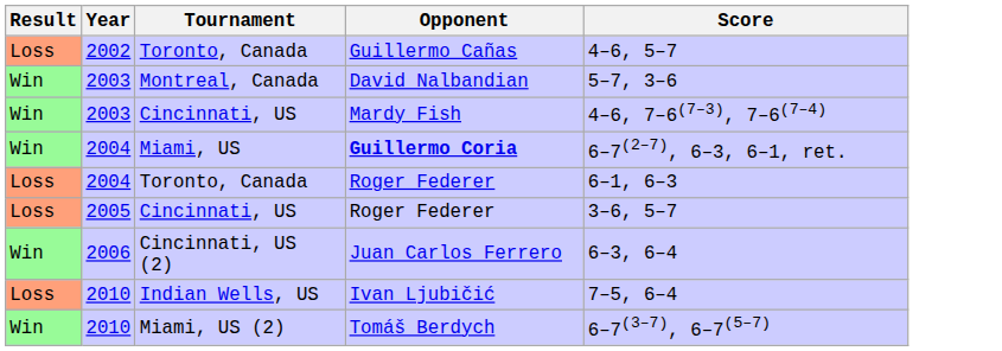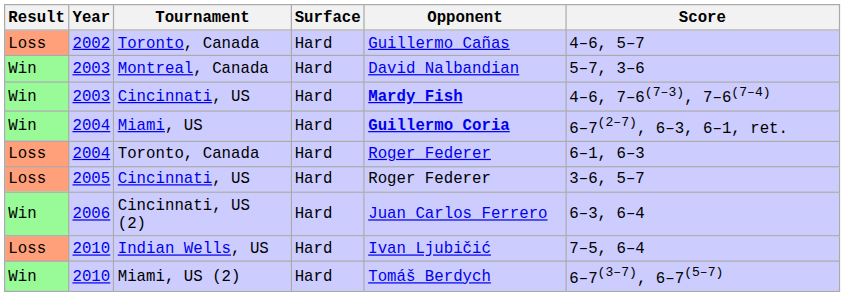+ column: Surface | Hard | Hard | Hard | Hard | Hard | Hard | Hard | Hard | Hard
2003 / Cincinnati, US | Opponent: normal -> bold
